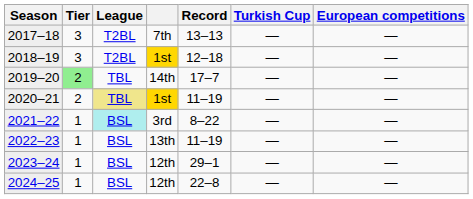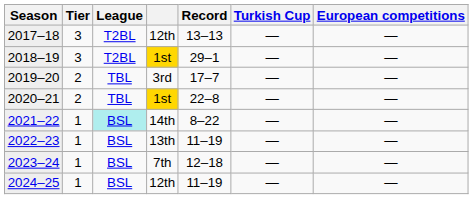2017–18 | column 4: 7th -> 12th
2018–19 | Record: 12–18 -> 29–1
2019–20 | Tier: lightgreen background -> no background
2019–20 | column 4: 14th -> 3rd
2020–21 | League: khaki background -> no background
2020–21 | Record: 11–19 -> 22–8
2021–22 | column 4: 3rd -> 14th
2023–24 | column 4: 12th -> 7th
2023–24 | Record: 29–1 -> 12–18
2024–25 | Record: 22–8 -> 11–19
